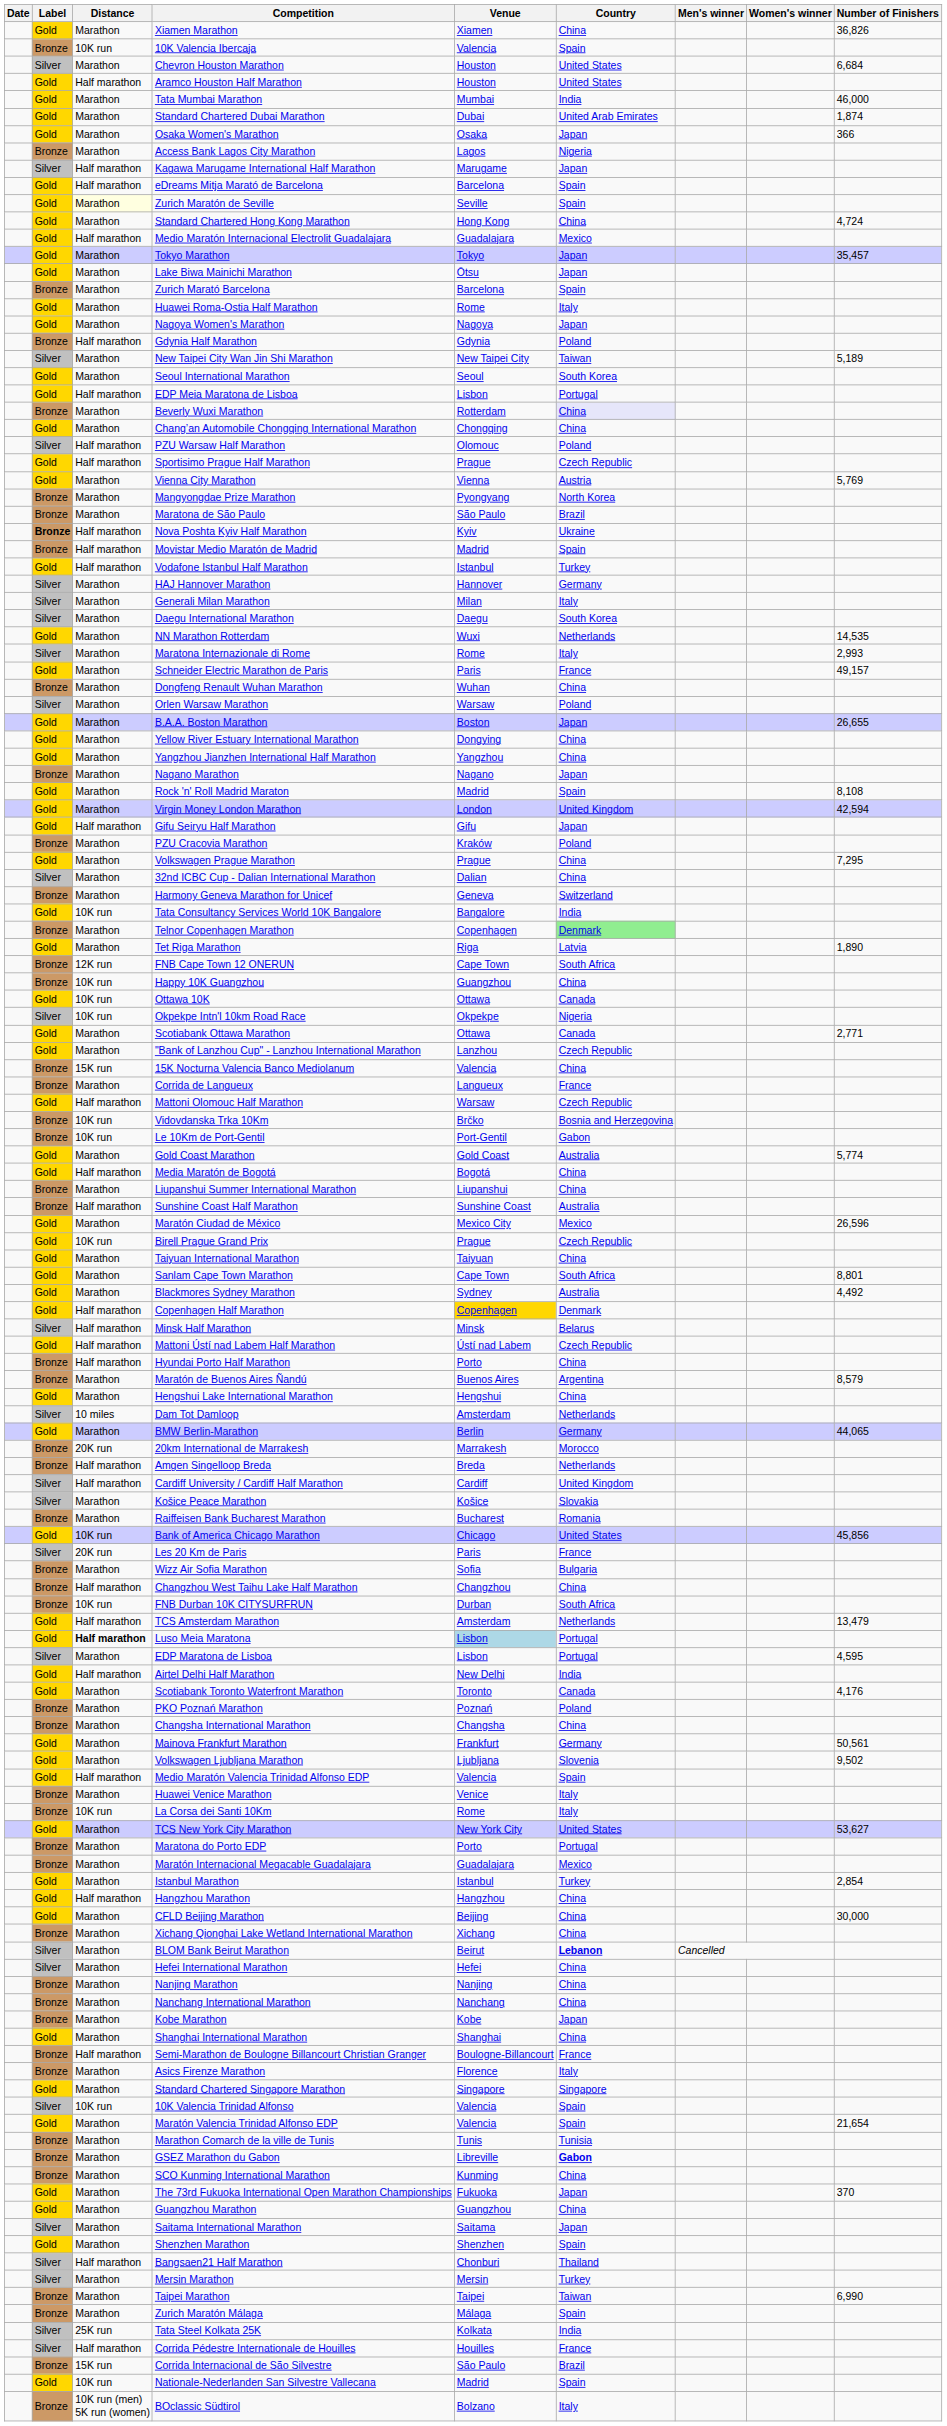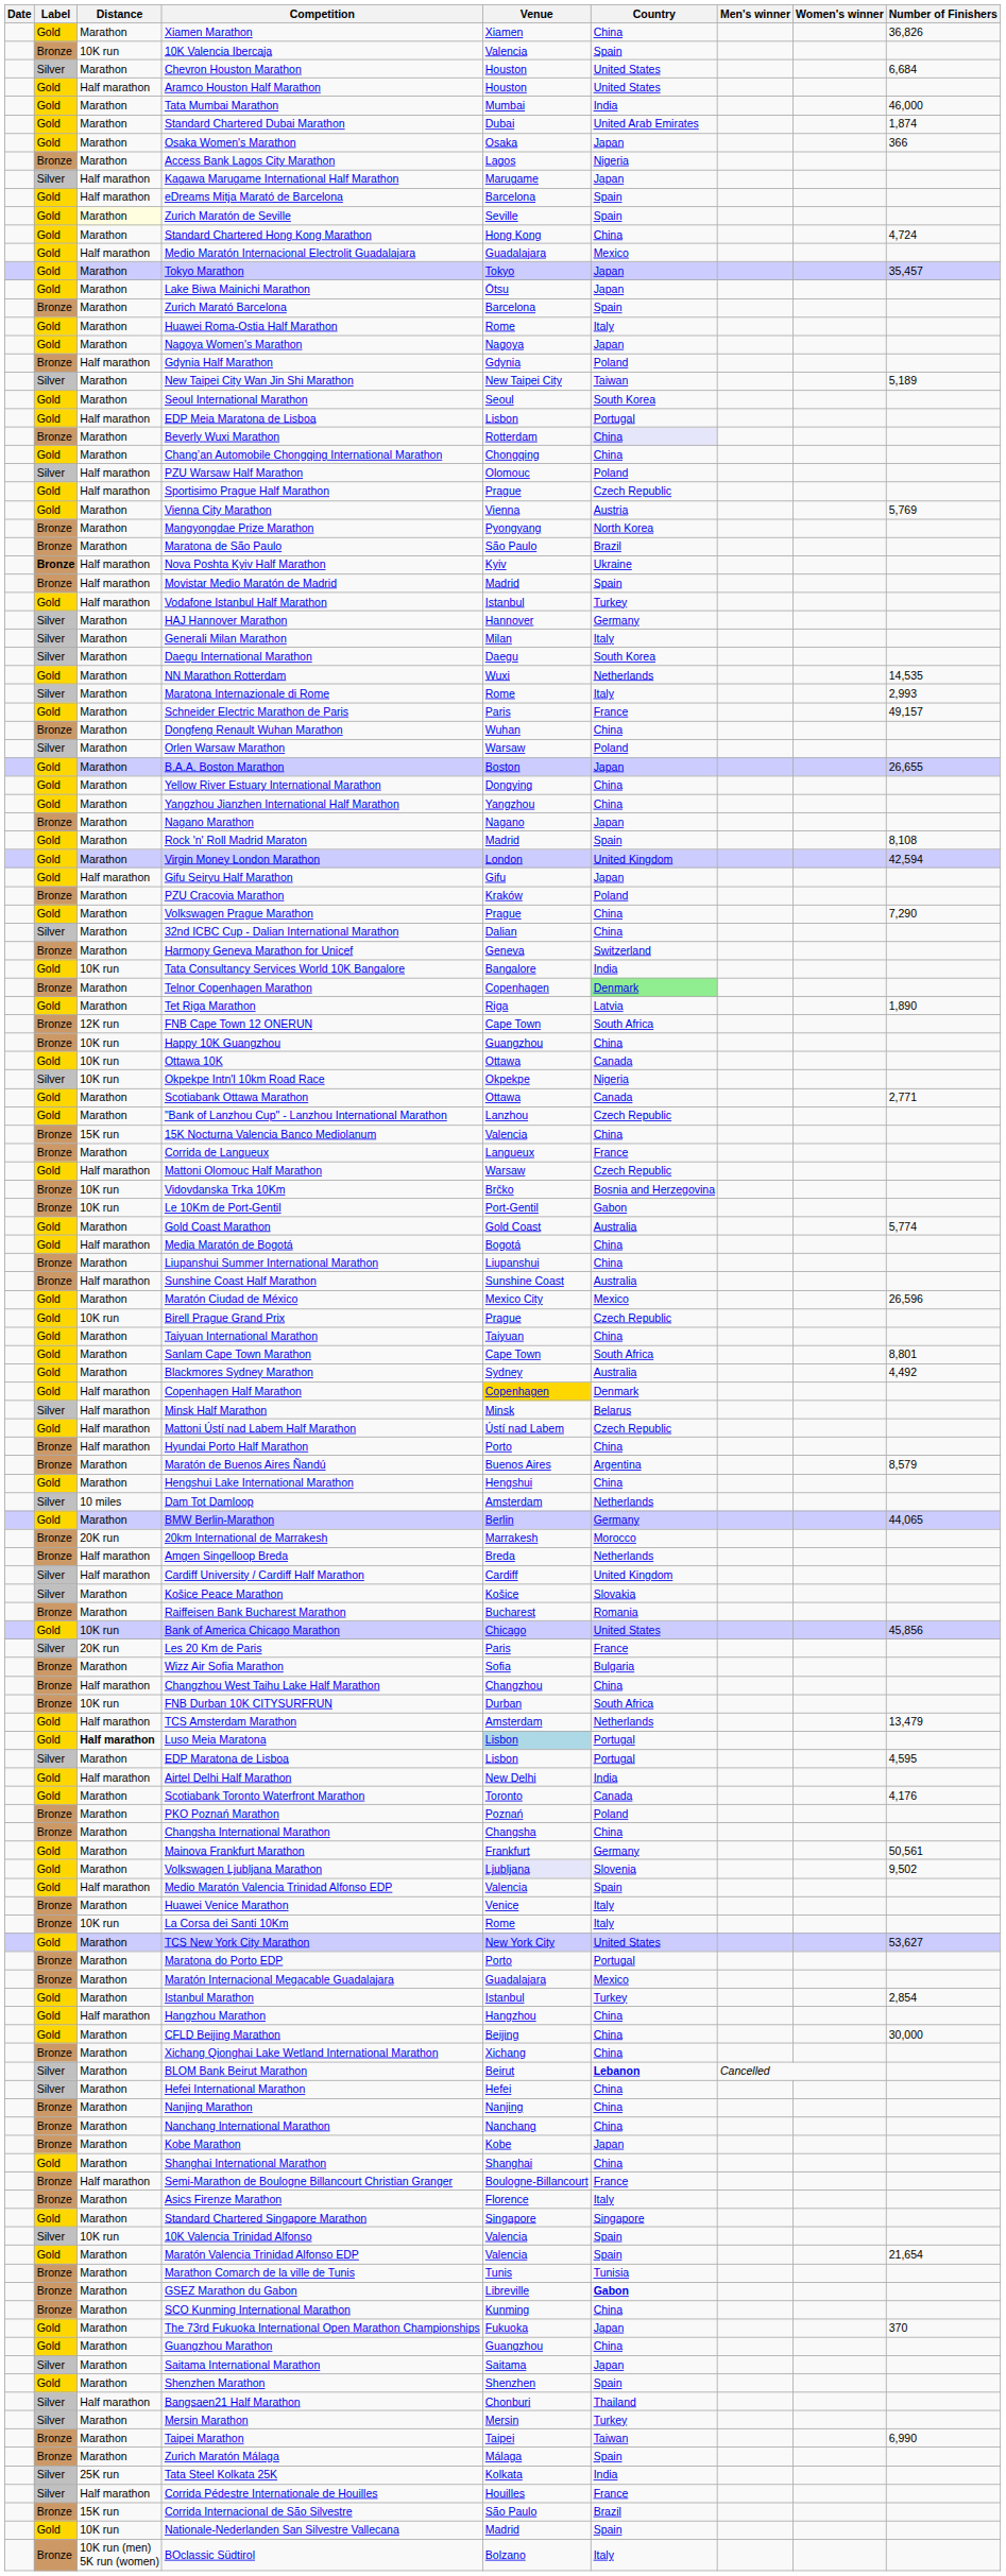Volkswagen Prague Marathon | Number of Finishers: 7,295 -> 7,290
Volkswagen Ljubljana Marathon | Venue: no background -> lavender background
